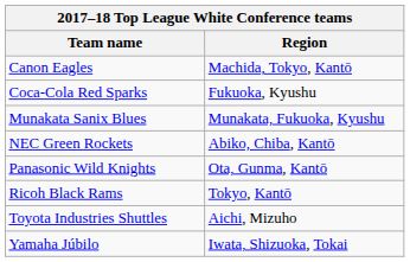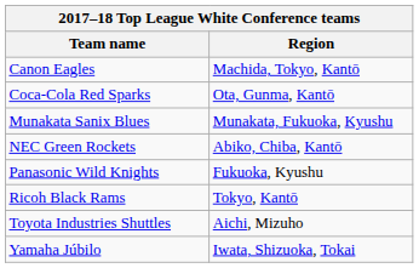Coca-Cola Red Sparks | Region: Fukuoka, Kyushu -> Ota, Gunma, Kantō
Panasonic Wild Knights | Region: Ota, Gunma, Kantō -> Fukuoka, Kyushu
